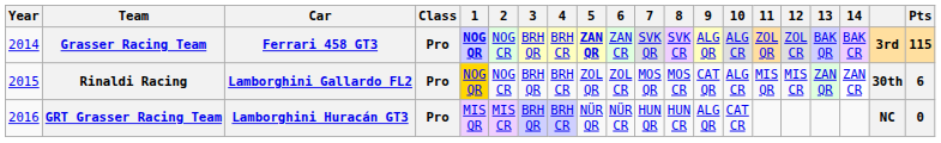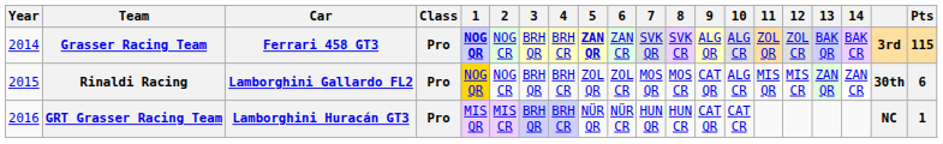GRT Grasser Racing Team | 9: ALG QR -> CAT QR
GRT Grasser Racing Team | Pts: 0 -> 1
